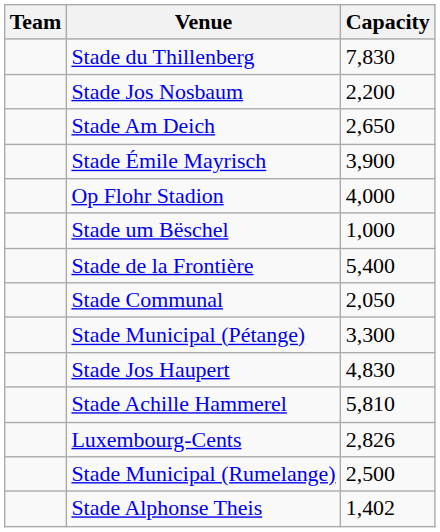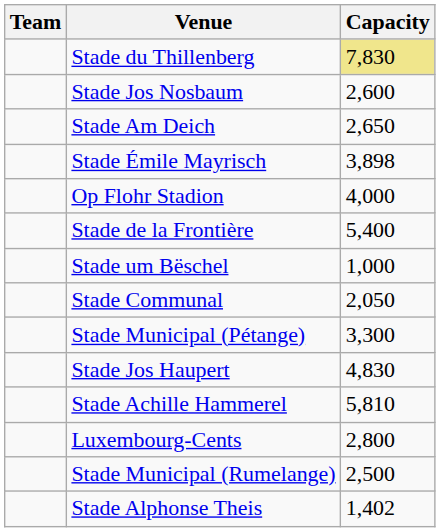Stade du Thillenberg | Capacity: no background -> khaki background
Stade Jos Nosbaum | Capacity: 2,200 -> 2,600
Stade Émile Mayrisch | Capacity: 3,900 -> 3,898
rows swapped: Stade de la Frontière <-> Stade um Bëschel
Luxembourg-Cents | Capacity: 2,826 -> 2,800
